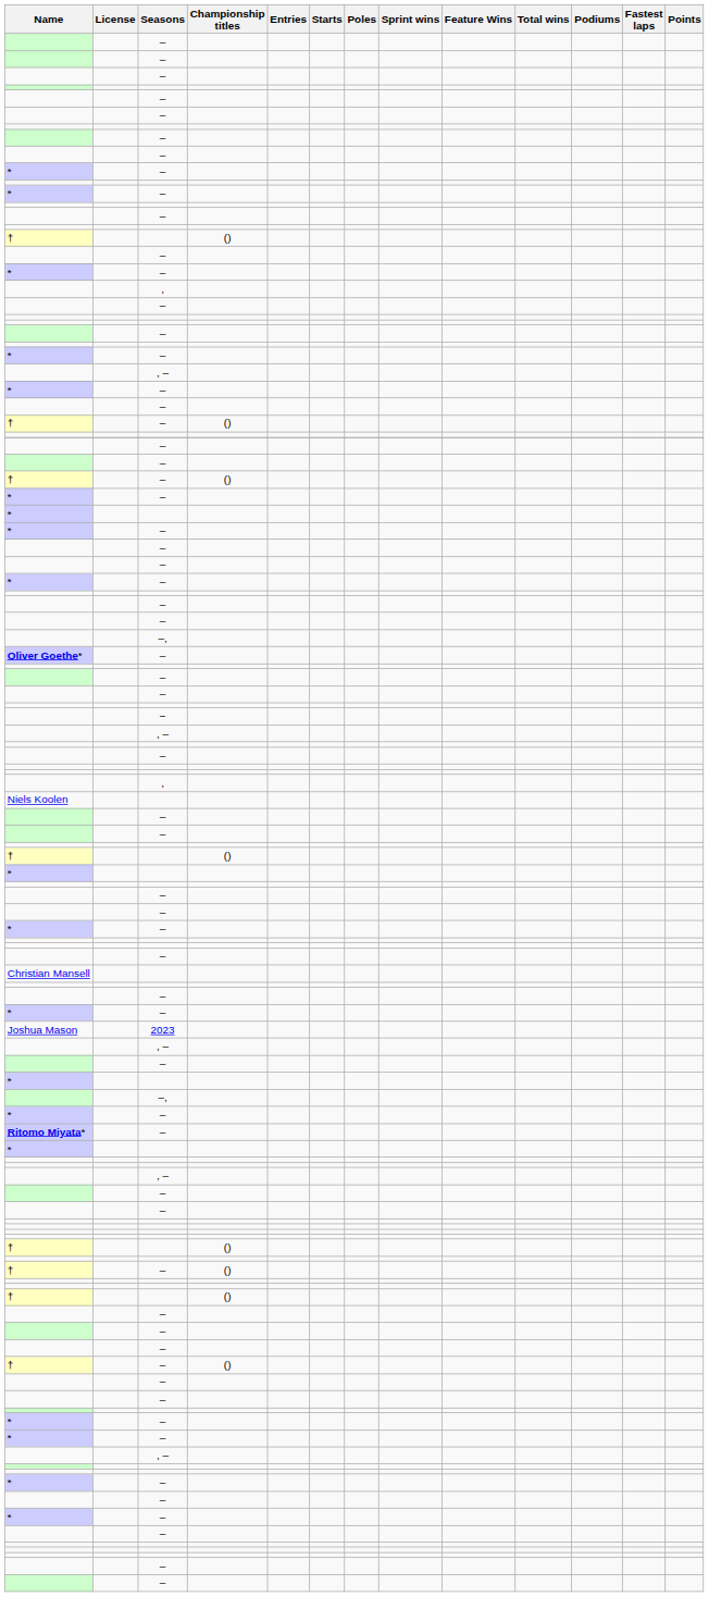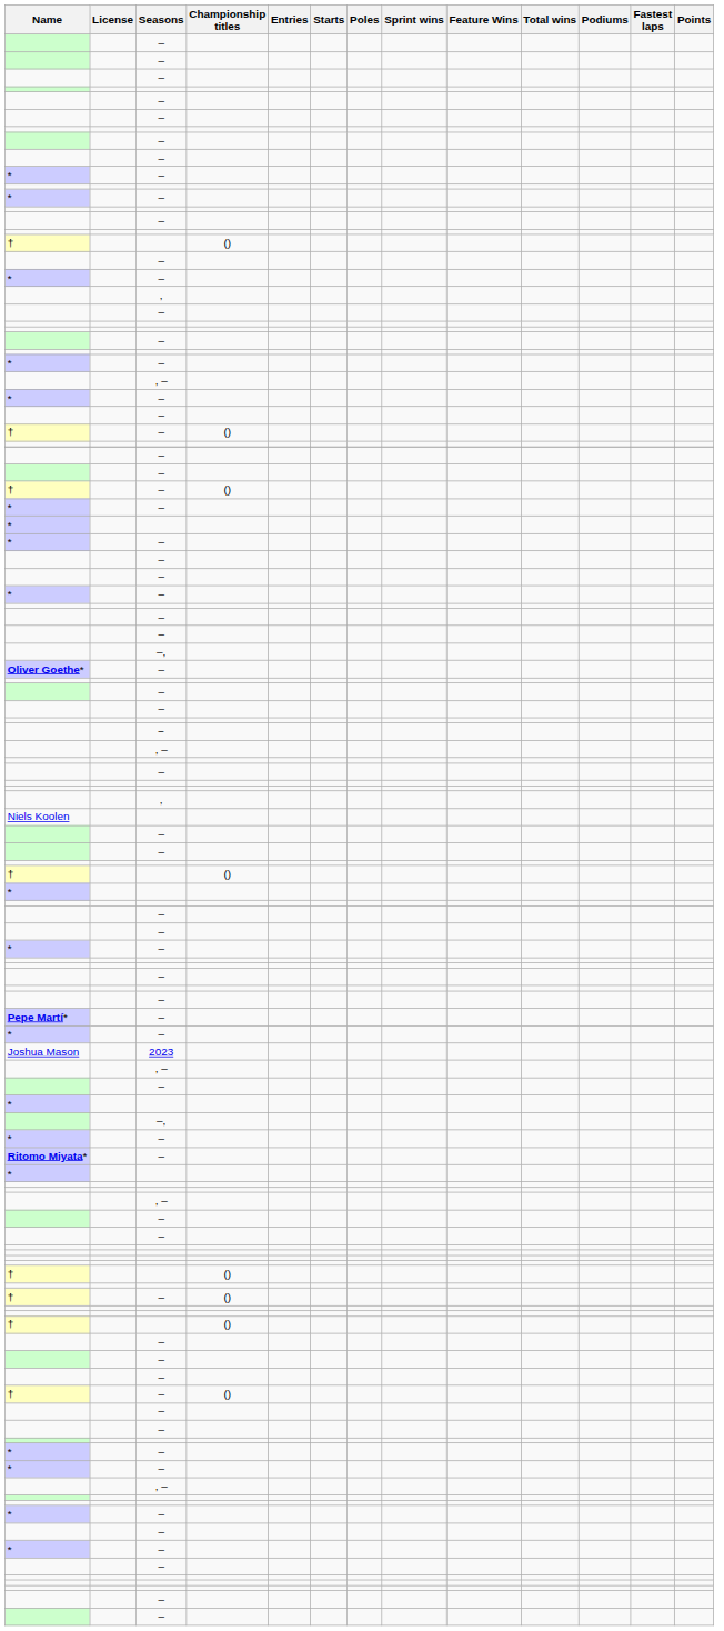- row: Christian Mansell
+ row: Pepe Martí* | –
